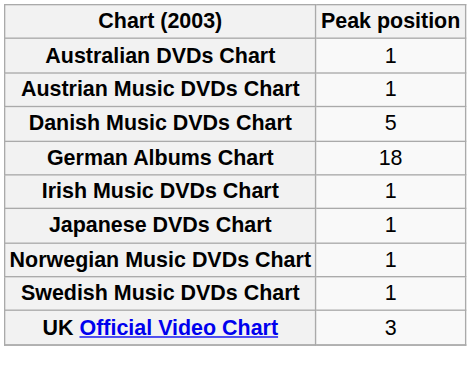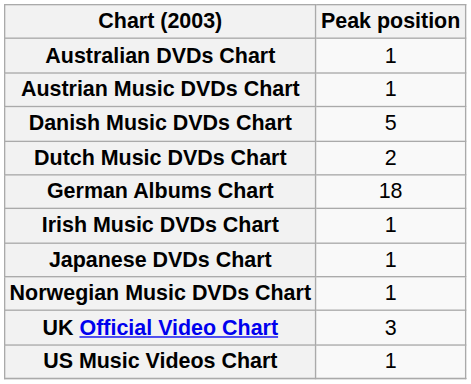+ row: Dutch Music DVDs Chart | 2
- row: Swedish Music DVDs Chart | 1
+ row: US Music Videos Chart | 1
